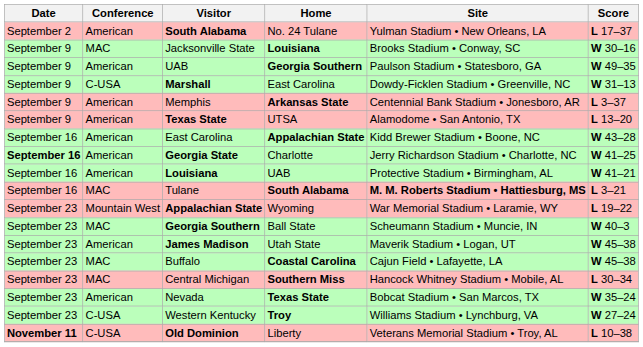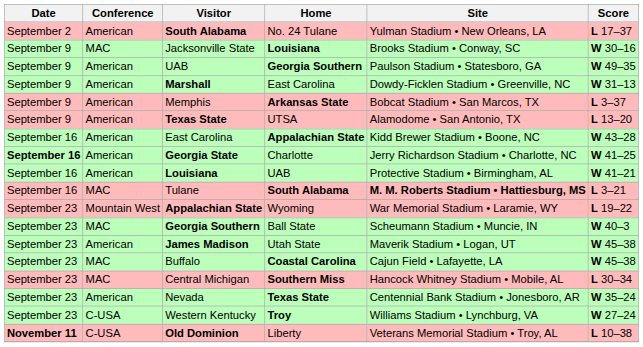Marshall | Conference: C-USA -> American
Memphis | Site: Centennial Bank Stadium • Jonesboro, AR -> Bobcat Stadium • San Marcos, TX
Nevada | Site: Bobcat Stadium • San Marcos, TX -> Centennial Bank Stadium • Jonesboro, AR
